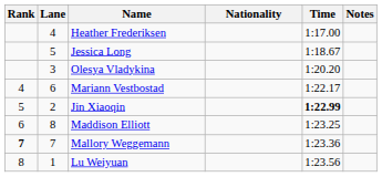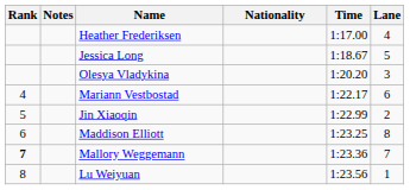columns swapped: Lane <-> Notes
Jin Xiaoqin | Time: bold -> normal
